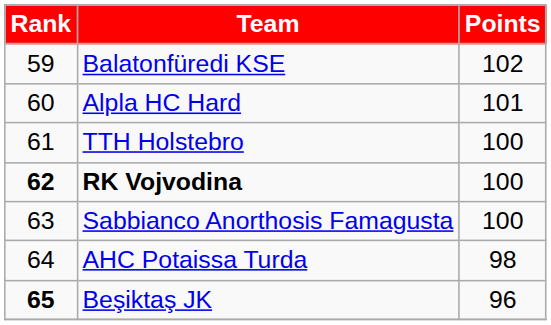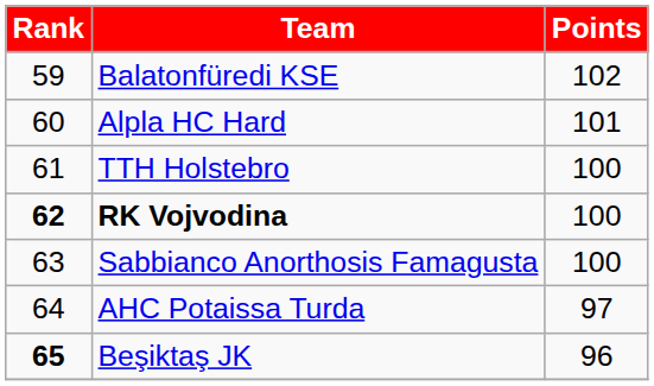AHC Potaissa Turda | Points: 98 -> 97
